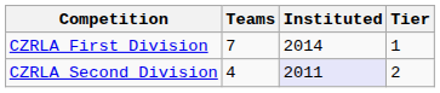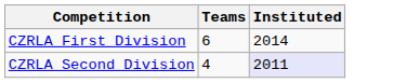- column: Tier | 1 | 2
CZRLA First Division | Teams: 7 -> 6
